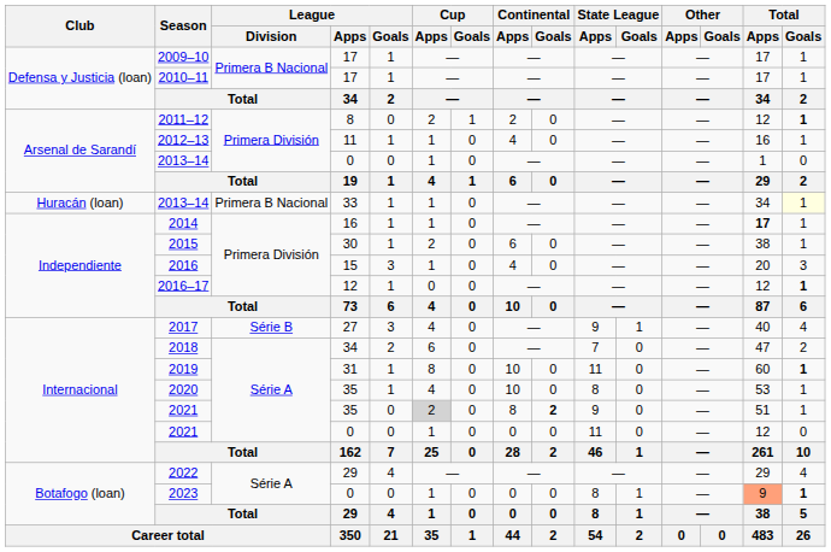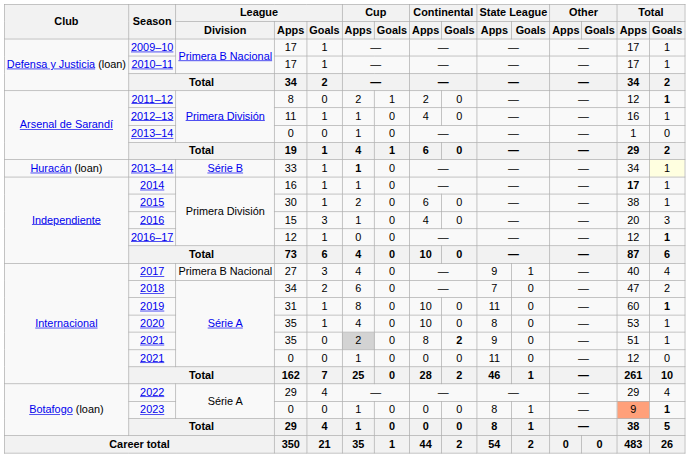2013–14 / 33 | League / Division: Primera B Nacional -> Série B
2013–14 / 33 | Cup / Apps: normal -> bold
2017 | League / Division: Série B -> Primera B Nacional
